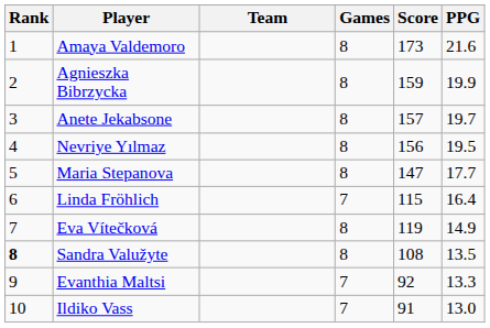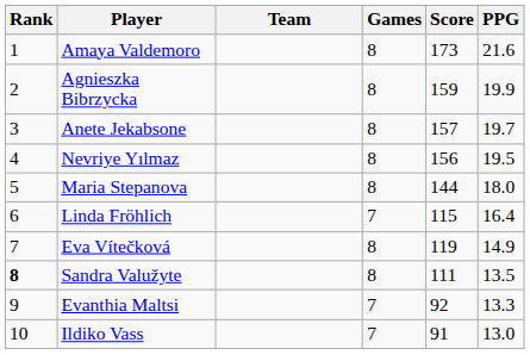Maria Stepanova | Score: 147 -> 144
Maria Stepanova | PPG: 17.7 -> 18.0
Sandra Valužyte | Score: 108 -> 111
